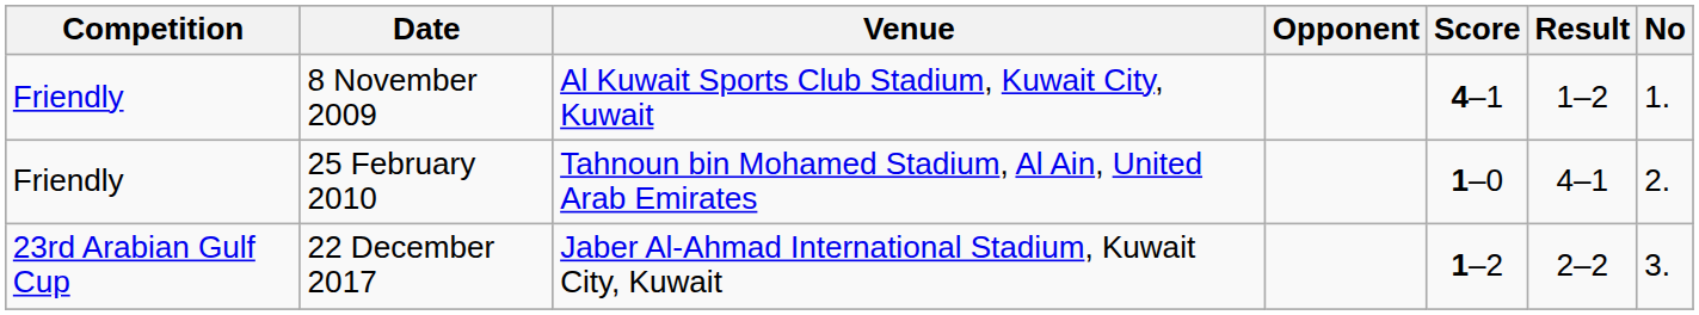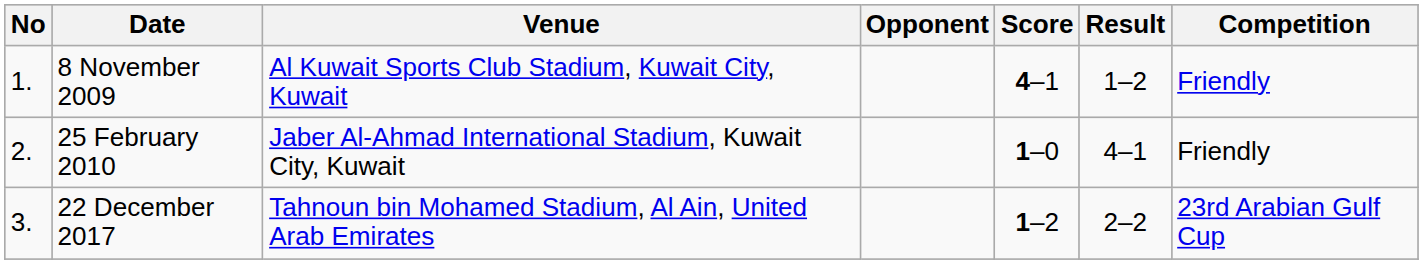columns swapped: No <-> Competition
25 February 2010 | Venue: Tahnoun bin Mohamed Stadium, Al Ain, United Arab Emirates -> Jaber Al-Ahmad International Stadium, Kuwait City, Kuwait
22 December 2017 | Venue: Jaber Al-Ahmad International Stadium, Kuwait City, Kuwait -> Tahnoun bin Mohamed Stadium, Al Ain, United Arab Emirates
